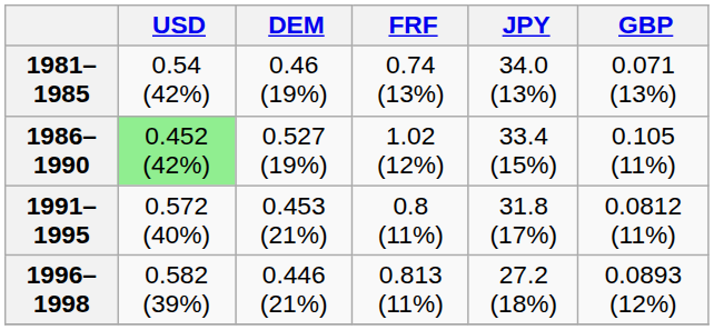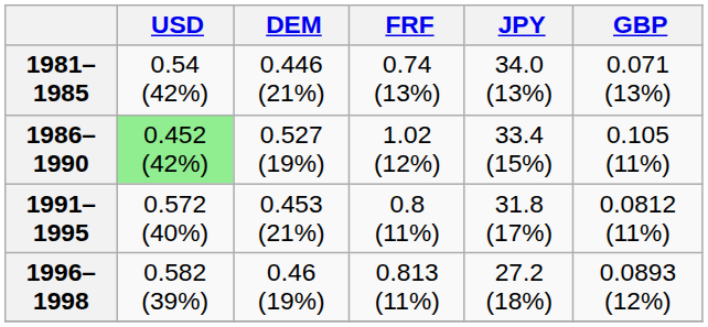1981–1985 | DEM: 0.46 (19%) -> 0.446 (21%)
1996–1998 | DEM: 0.446 (21%) -> 0.46 (19%)
